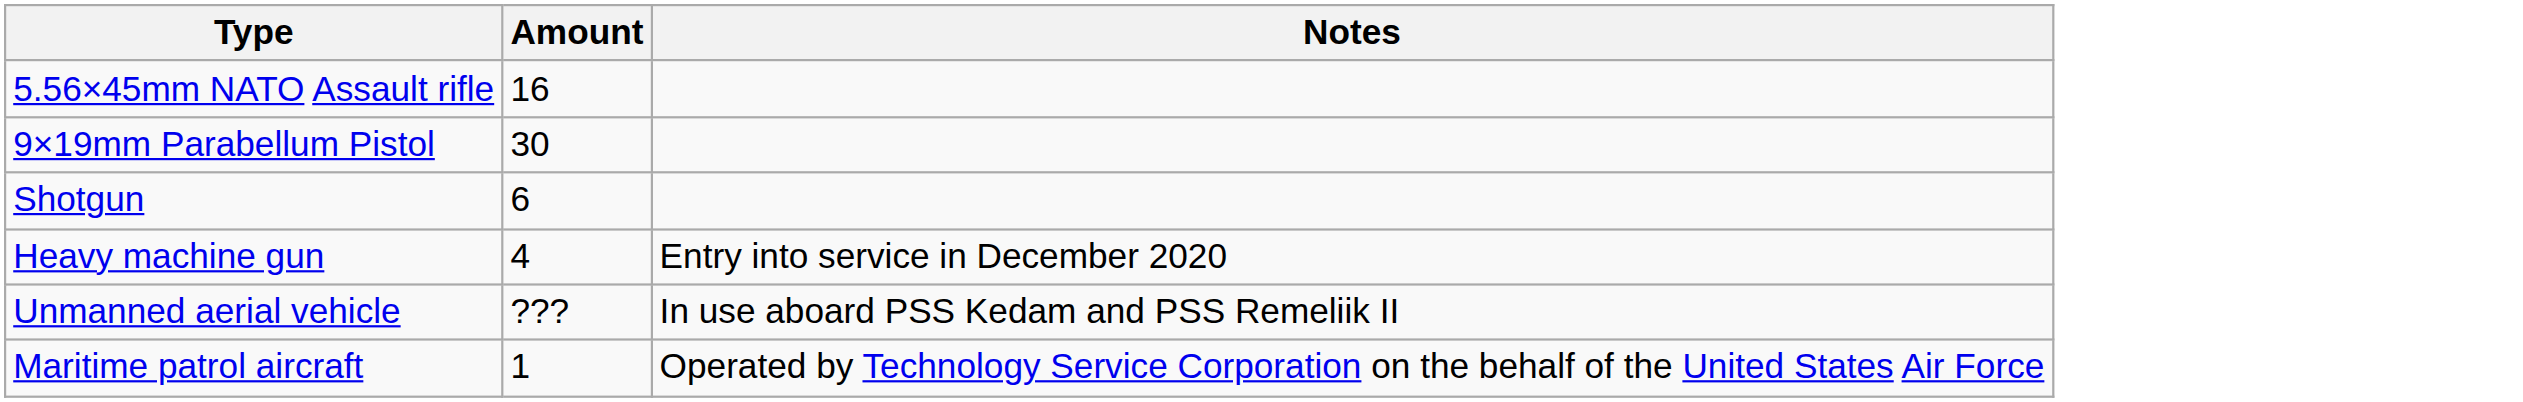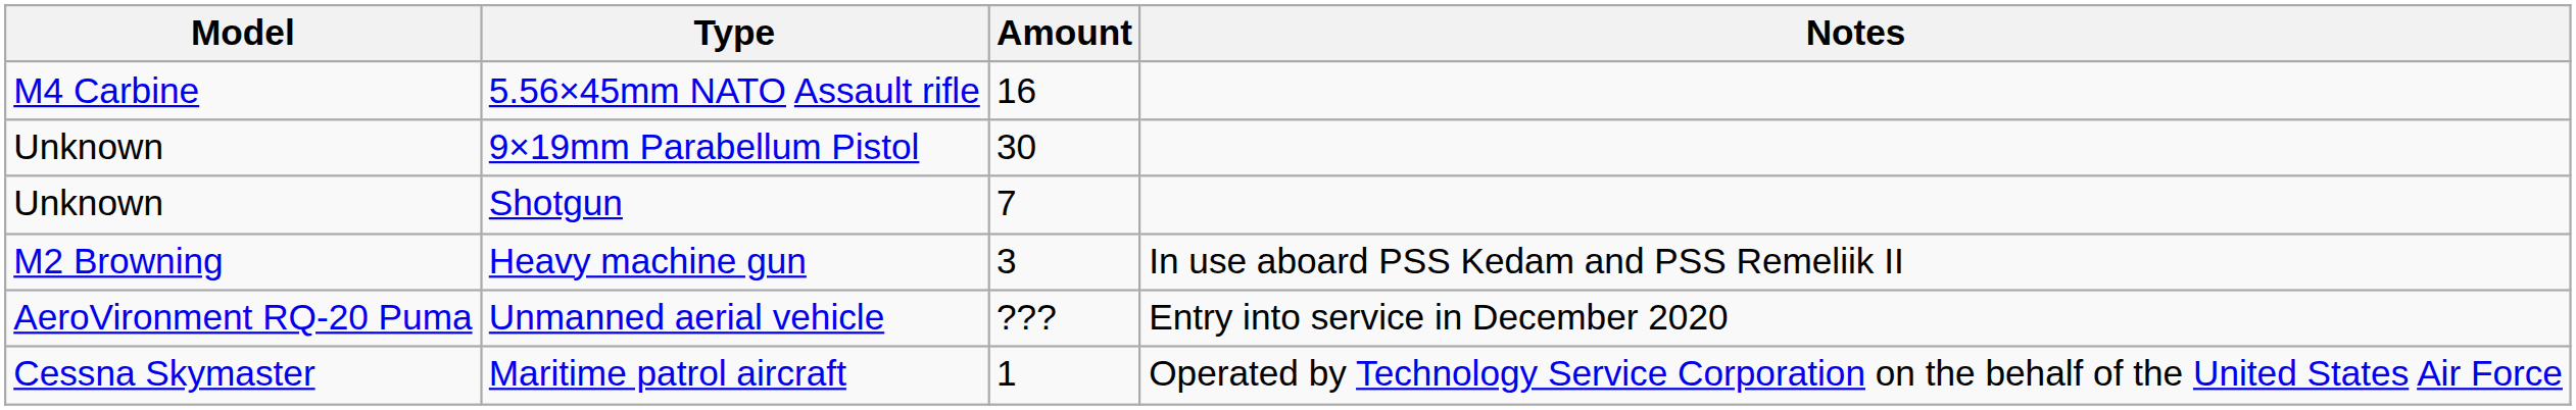+ column: Model | M4 Carbine | Unknown | Unknown | M2 Browning | AeroVironment RQ-20 Puma | Cessna Skymaster
Shotgun | Amount: 6 -> 7
Heavy machine gun | Amount: 4 -> 3
Heavy machine gun | Notes: Entry into service in December 2020 -> In use aboard PSS Kedam and PSS Remeliik II
Unmanned aerial vehicle | Notes: In use aboard PSS Kedam and PSS Remeliik II -> Entry into service in December 2020
